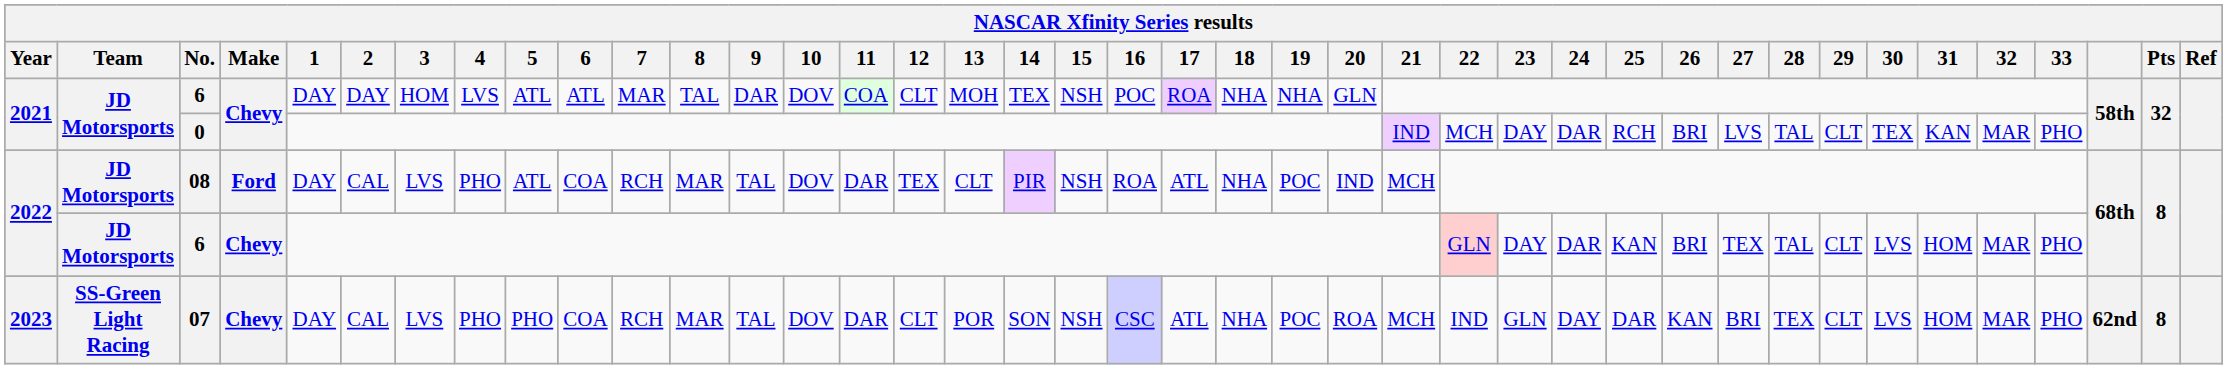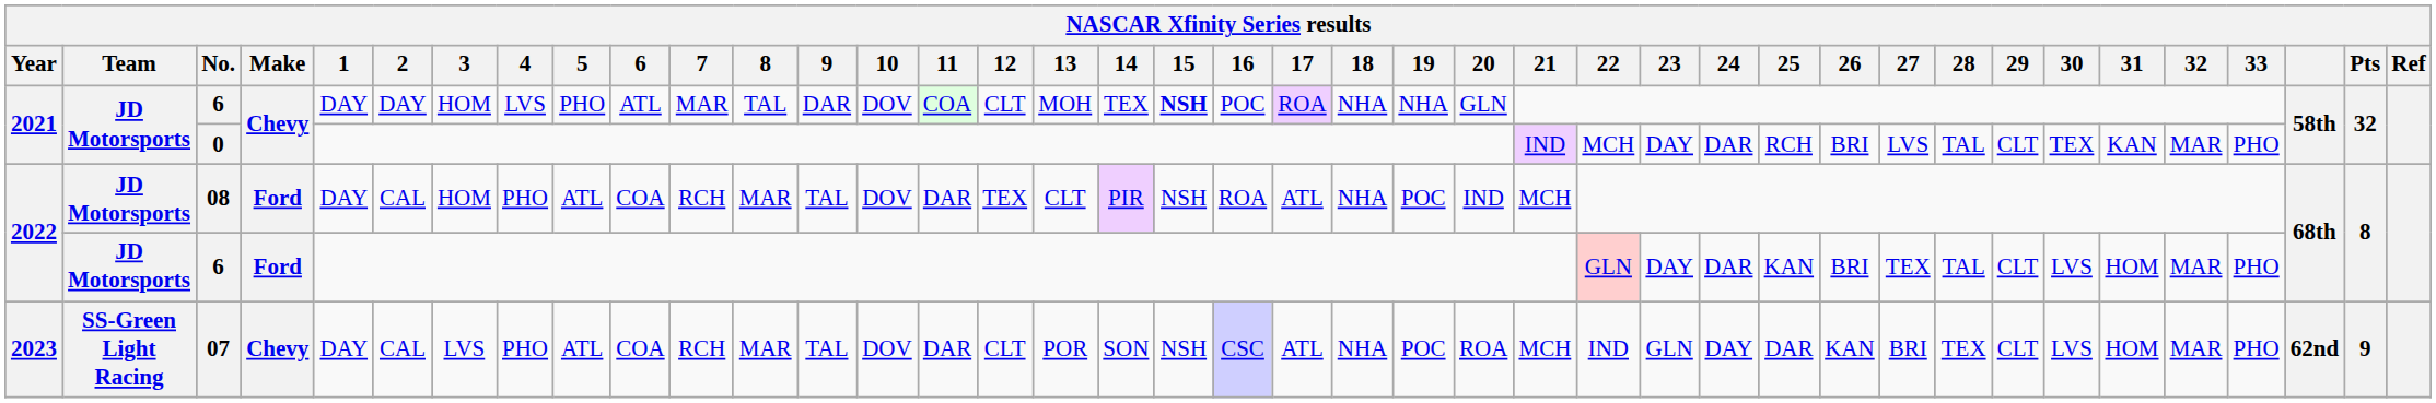2021 / 6 | 5: ATL -> PHO
2021 / 6 | 15: normal -> bold
08 | 3: LVS -> HOM
2022 / 6 | Make: Chevy -> Ford
07 | 5: PHO -> ATL
07 | Pts: 8 -> 9
